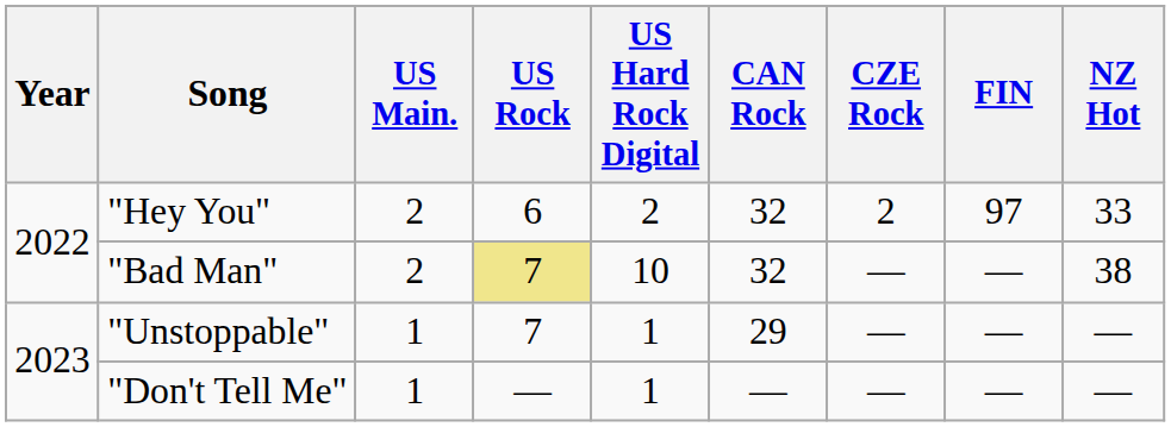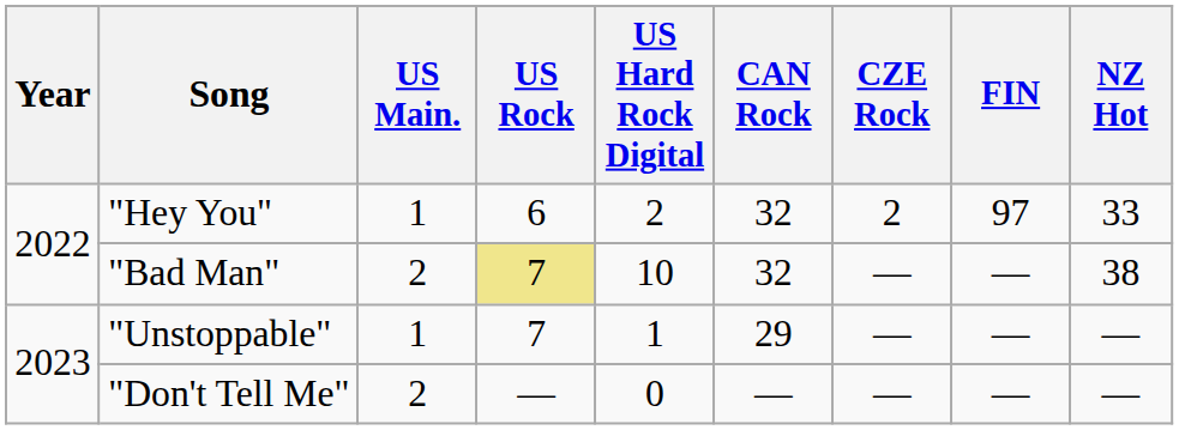"Hey You" | US Main.: 2 -> 1
"Don't Tell Me" | US Main.: 1 -> 2
"Don't Tell Me" | US Hard Rock Digital: 1 -> 0
